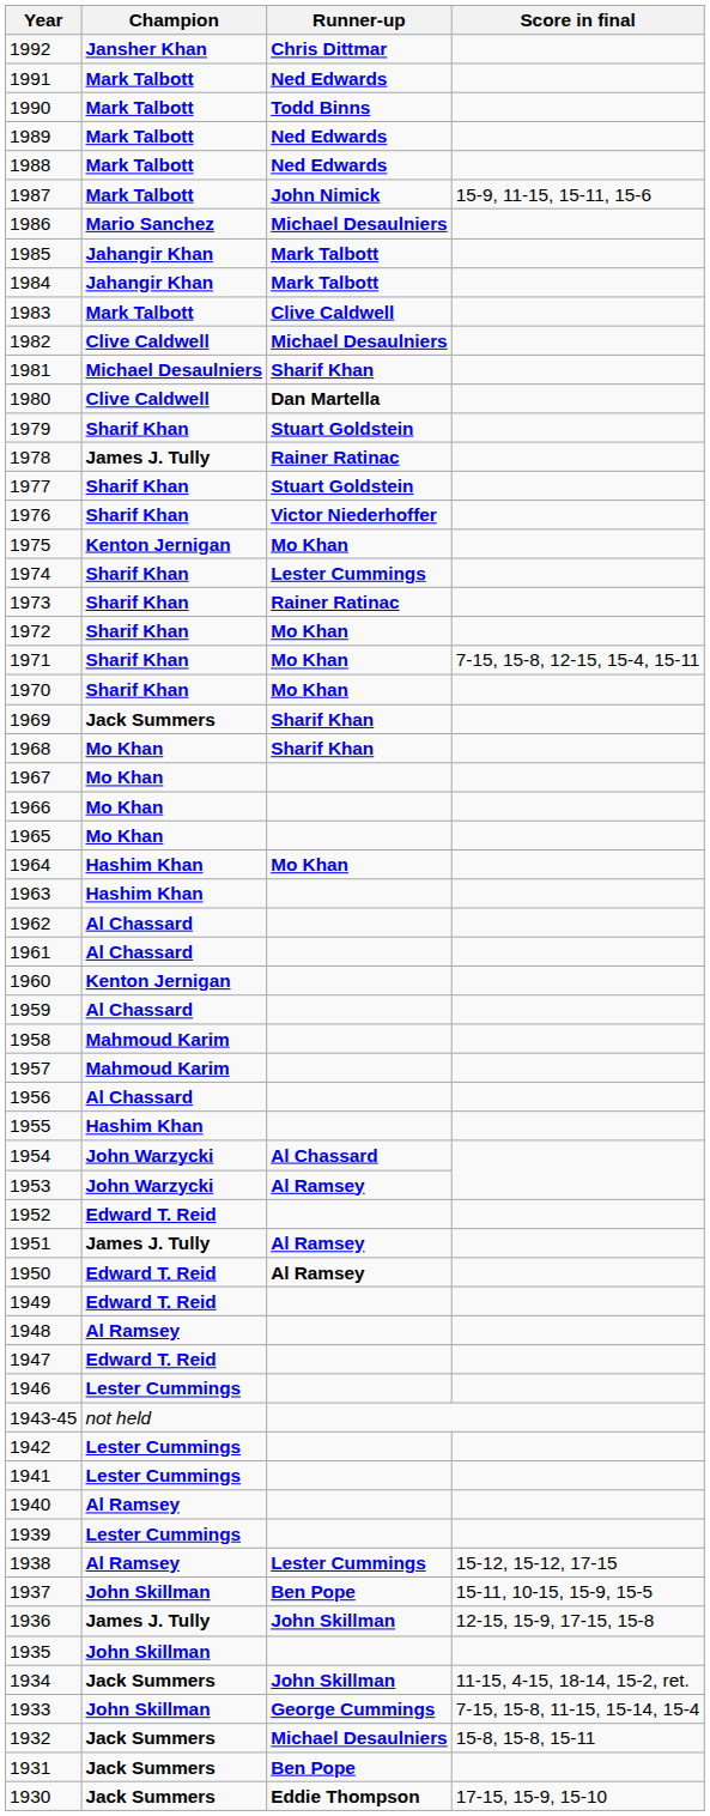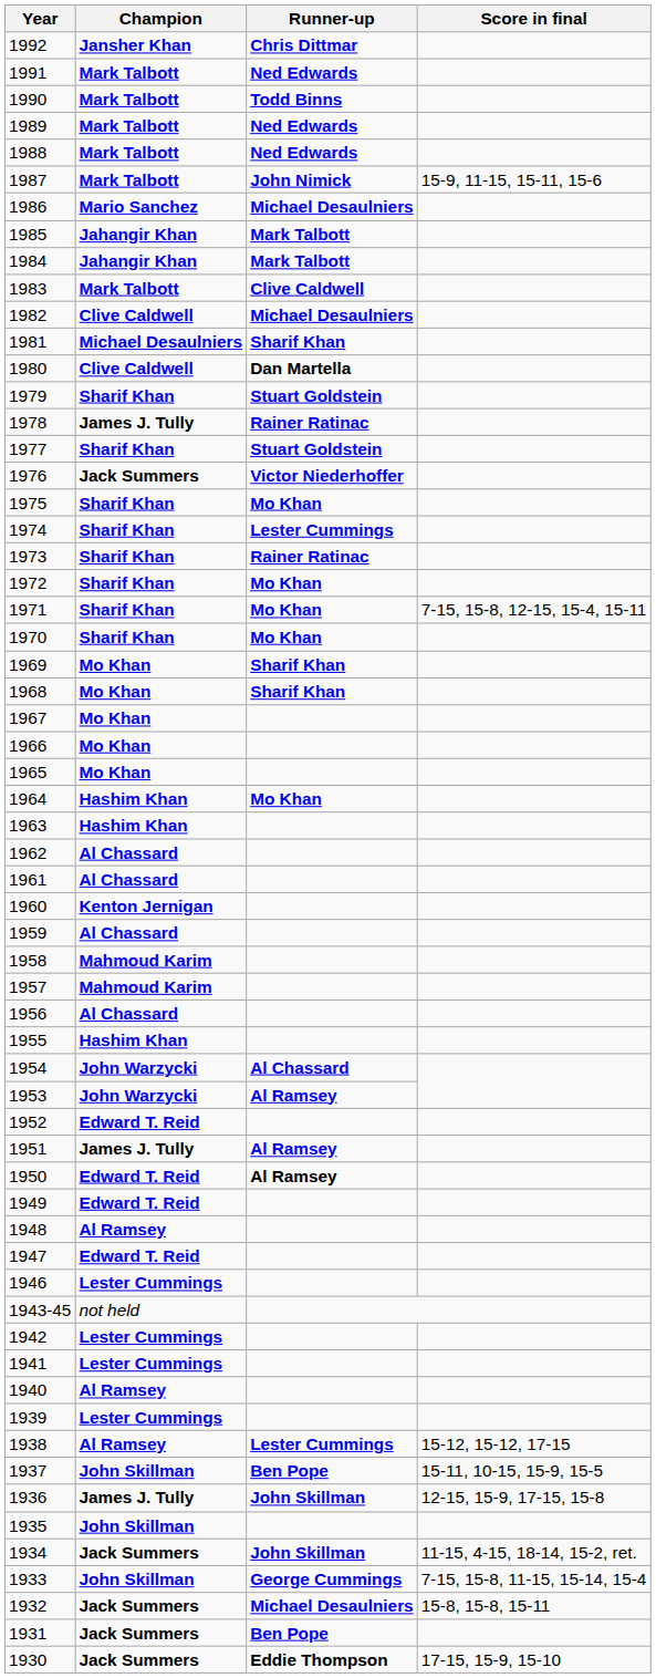1976 | Champion: Sharif Khan -> Jack Summers
1975 | Champion: Kenton Jernigan -> Sharif Khan
1969 | Champion: Jack Summers -> Mo Khan
